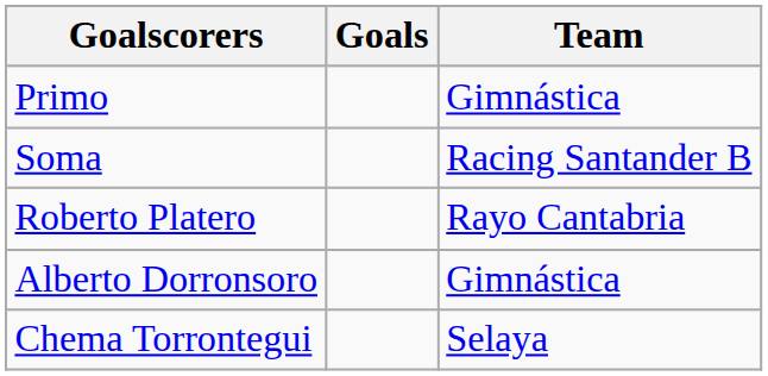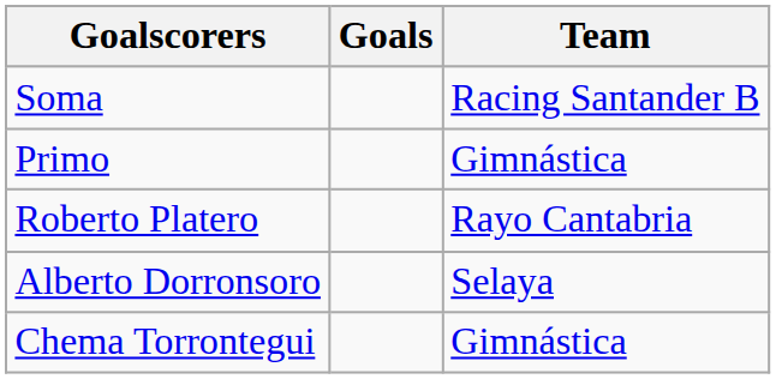rows swapped: Primo <-> Soma
Alberto Dorronsoro | Team: Gimnástica -> Selaya
Chema Torrontegui | Team: Selaya -> Gimnástica
